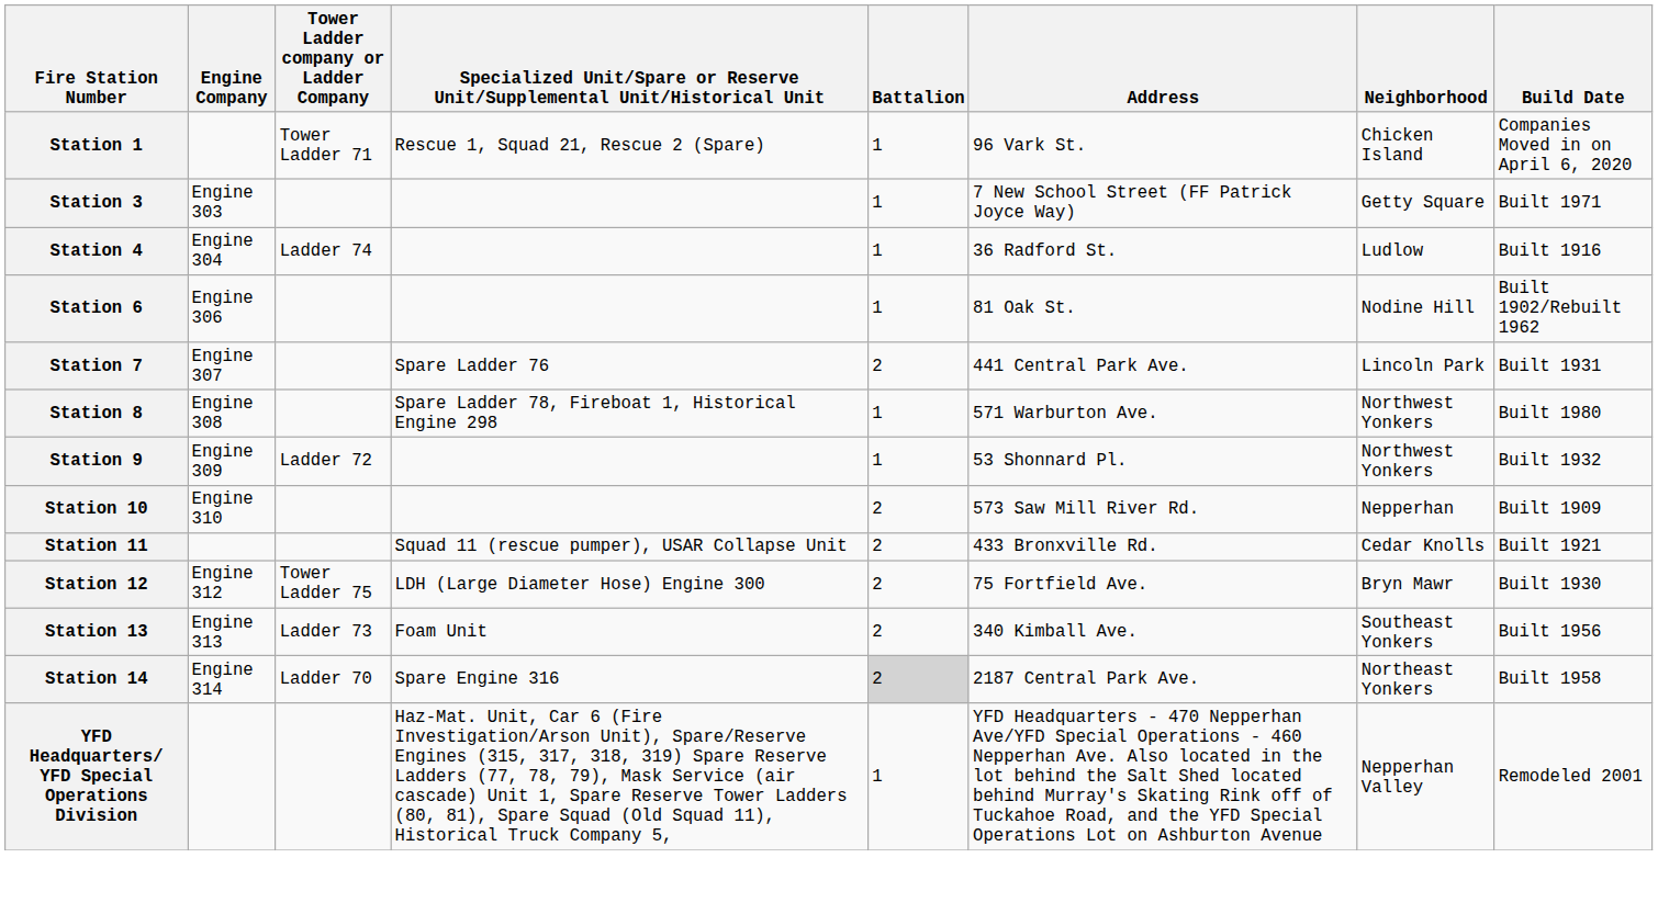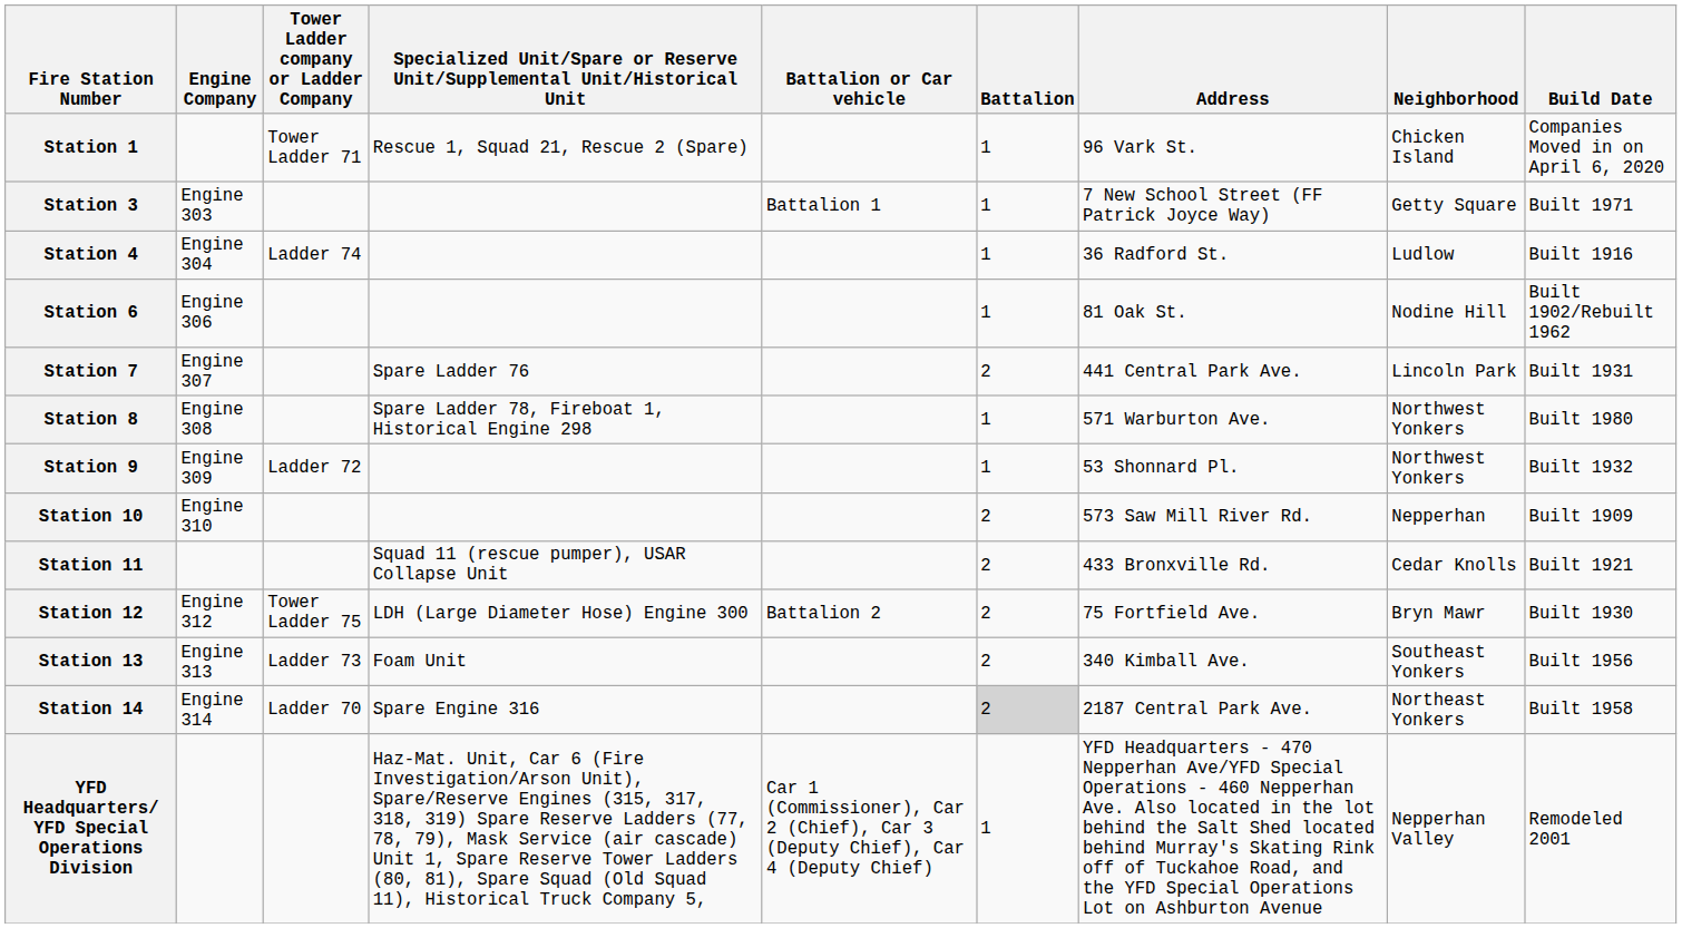+ column: Battalion or Car vehicle | Battalion 1 | Battalion 2 | Car 1 (Commissioner), Car 2 (Chief), Car 3 (Deputy Chief), Car 4 (Deputy Chief)
